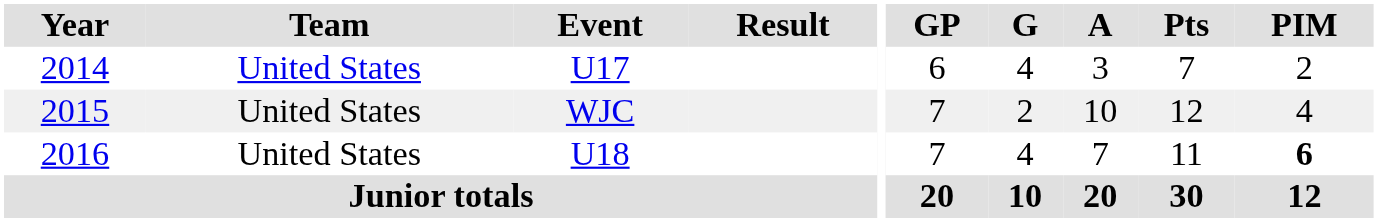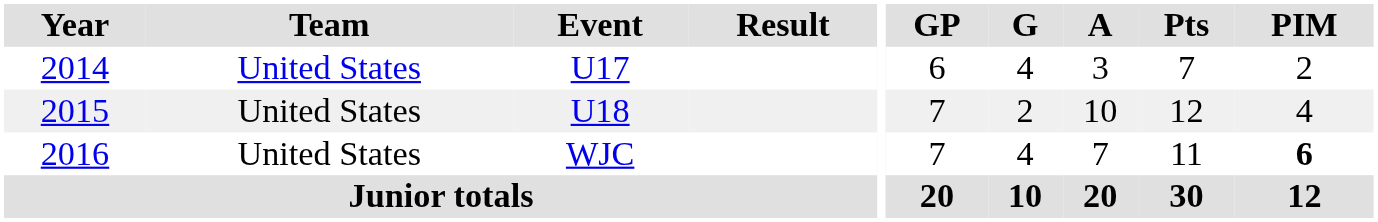2015 | Event: WJC -> U18
2016 | Event: U18 -> WJC
